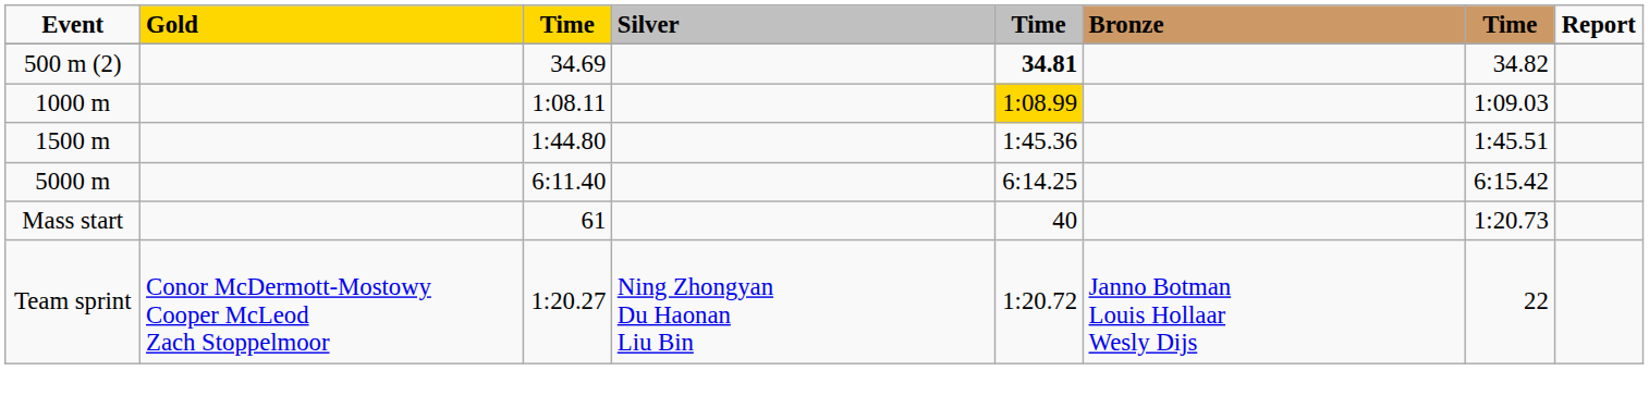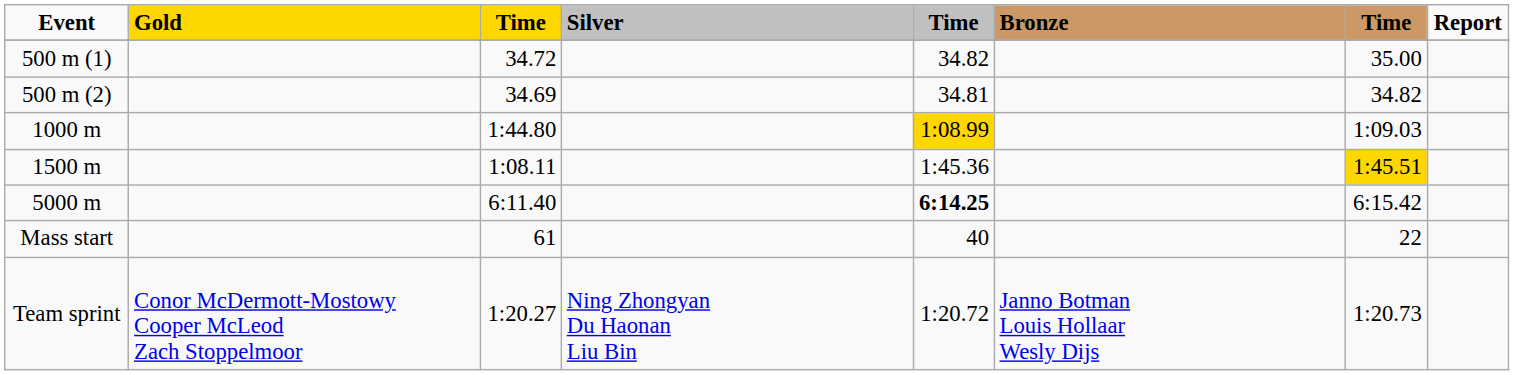+ row: 500 m (1) | 34.72 | 34.82 | 35.00
500 m (2) | column 5: bold -> normal
1000 m | column 3: 1:08.11 -> 1:44.80
1500 m | column 3: 1:44.80 -> 1:08.11
1500 m | column 7: no background -> gold background
5000 m | column 5: normal -> bold
Mass start | column 7: 1:20.73 -> 22
Team sprint | column 7: 22 -> 1:20.73
